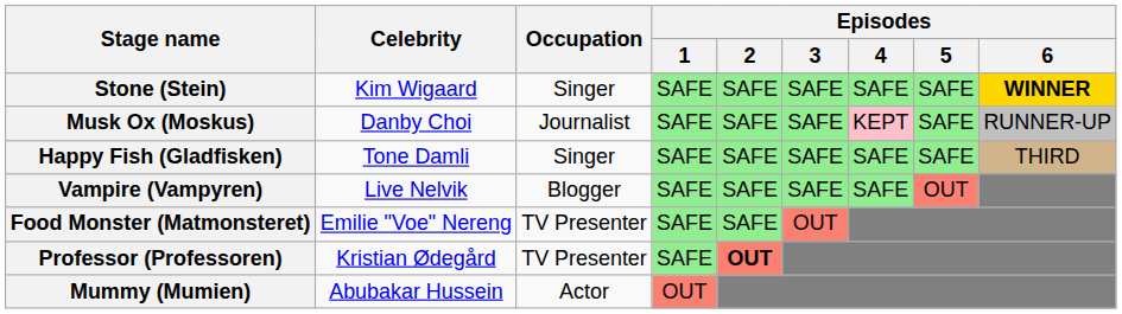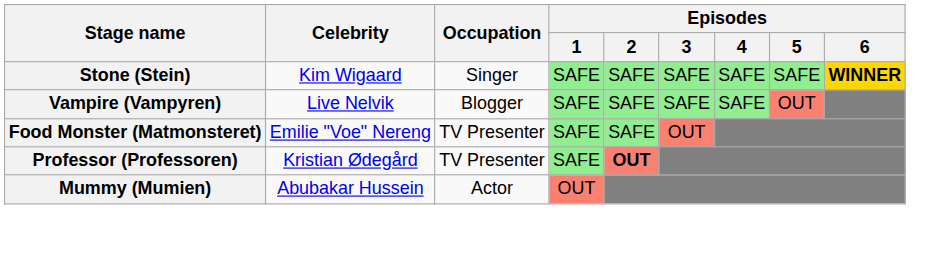- row: Musk Ox (Moskus) | Danby Choi | Journalist | SAFE | SAFE | SAFE | KEPT | SAFE | RUNNER-UP
- row: Happy Fish (Gladfisken) | Tone Damli | Singer | SAFE | SAFE | SAFE | SAFE | SAFE | THIRD
